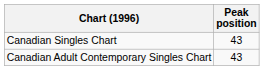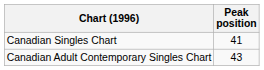Canadian Singles Chart | Peak position: 43 -> 41
